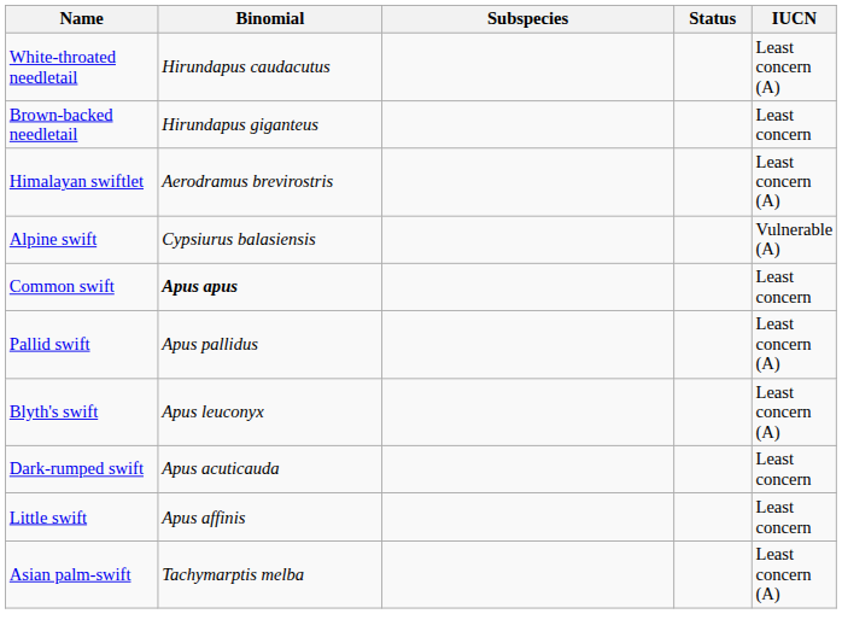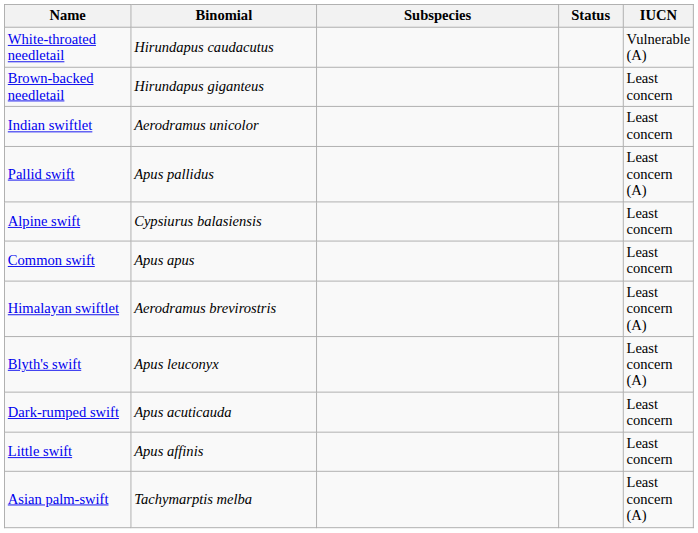White-throated needletail | IUCN: Least concern (A) -> Vulnerable (A)
+ row: Indian swiftlet | Aerodramus unicolor | Least concern
rows swapped: Himalayan swiftlet <-> Pallid swift
Alpine swift | IUCN: Vulnerable (A) -> Least concern
Common swift | Binomial: bold -> normal
